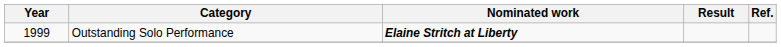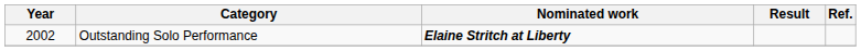Outstanding Solo Performance | Year: 1999 -> 2002
